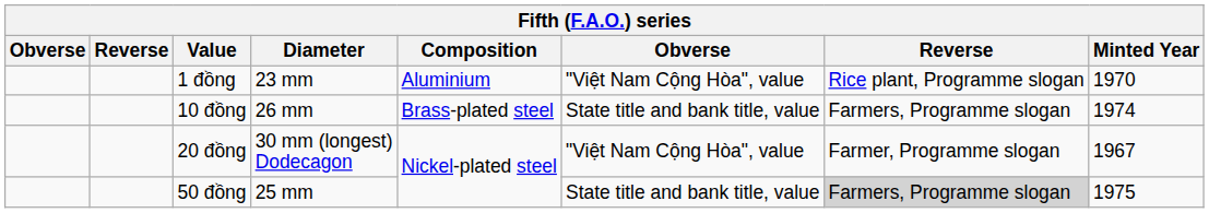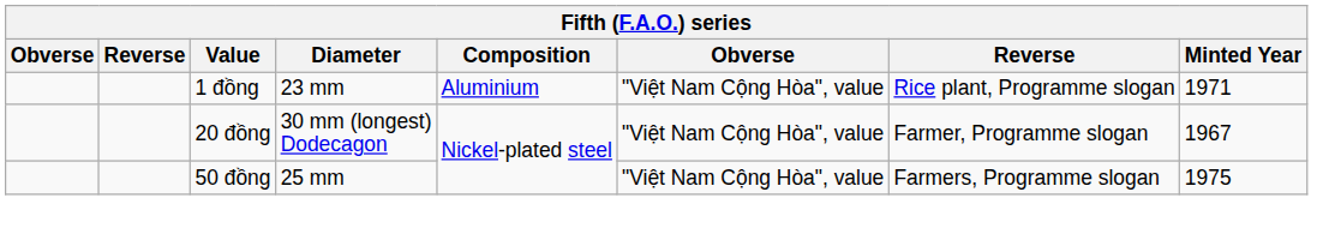1 đồng | Minted Year: 1970 -> 1971
- row: 10 đồng | 26 mm | Brass-plated steel | State title and bank title, value | Farmers, Programme slogan | 1974
50 đồng | column 6: State title and bank title, value -> "Việt Nam Cộng Hòa", value
50 đồng | column 7: lightgrey background -> no background
